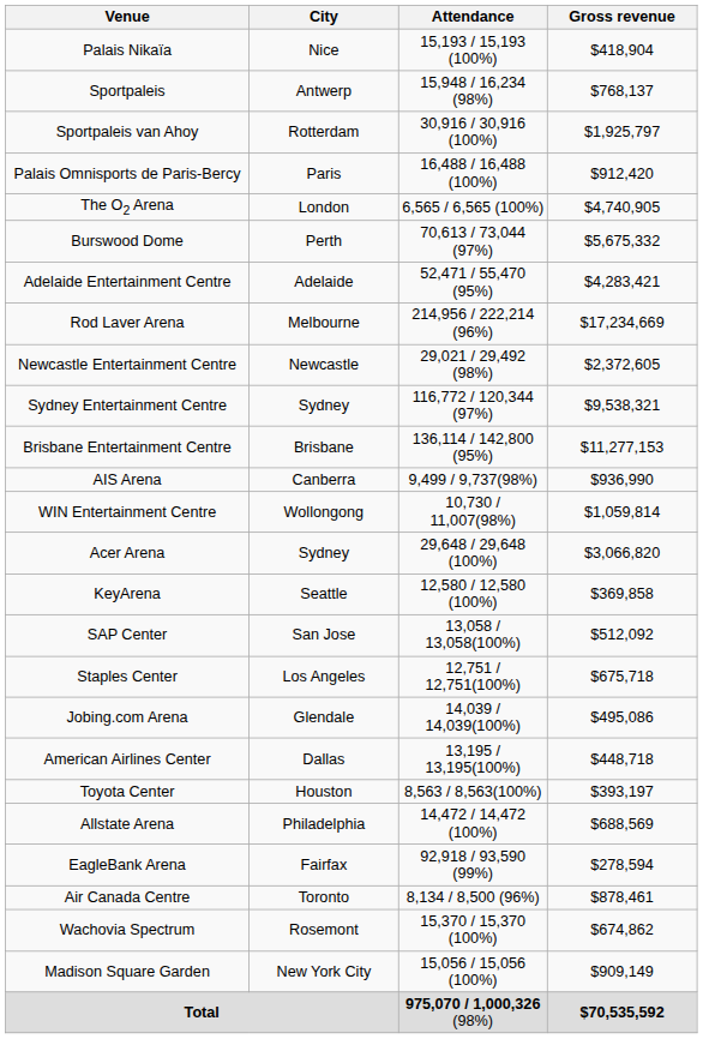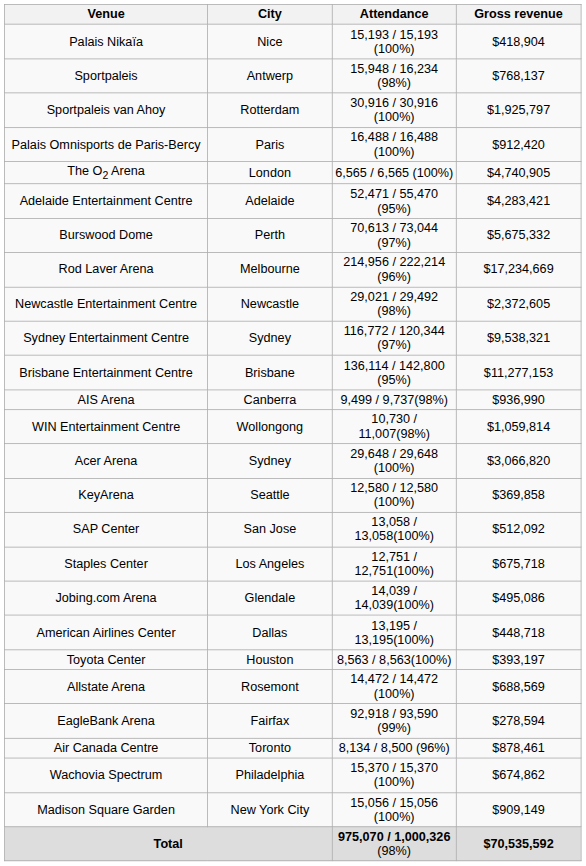rows swapped: Burswood Dome <-> Adelaide Entertainment Centre
Allstate Arena | City: Philadelphia -> Rosemont
Wachovia Spectrum | City: Rosemont -> Philadelphia
